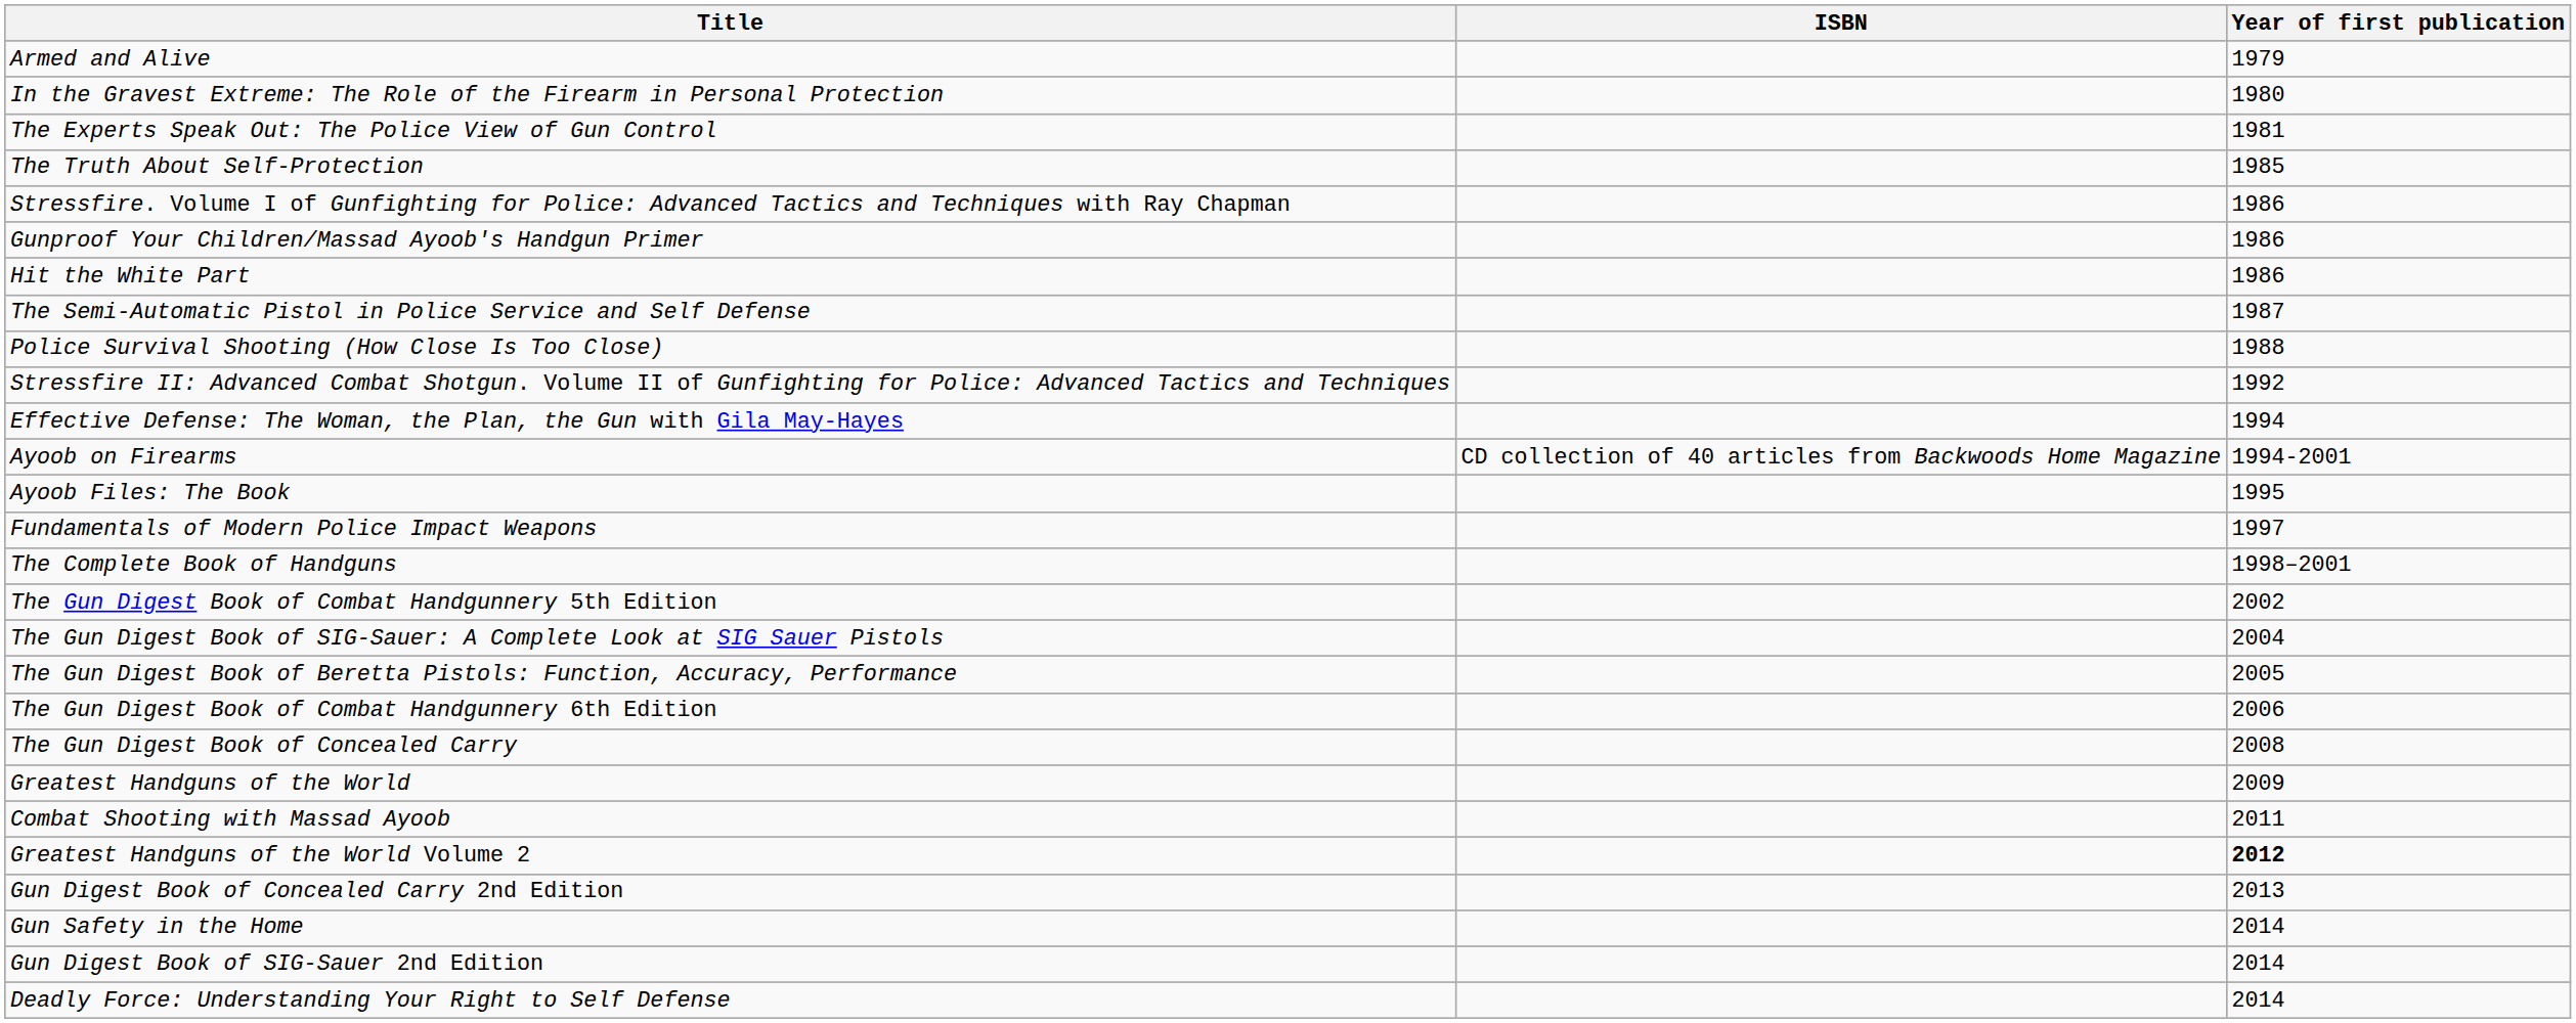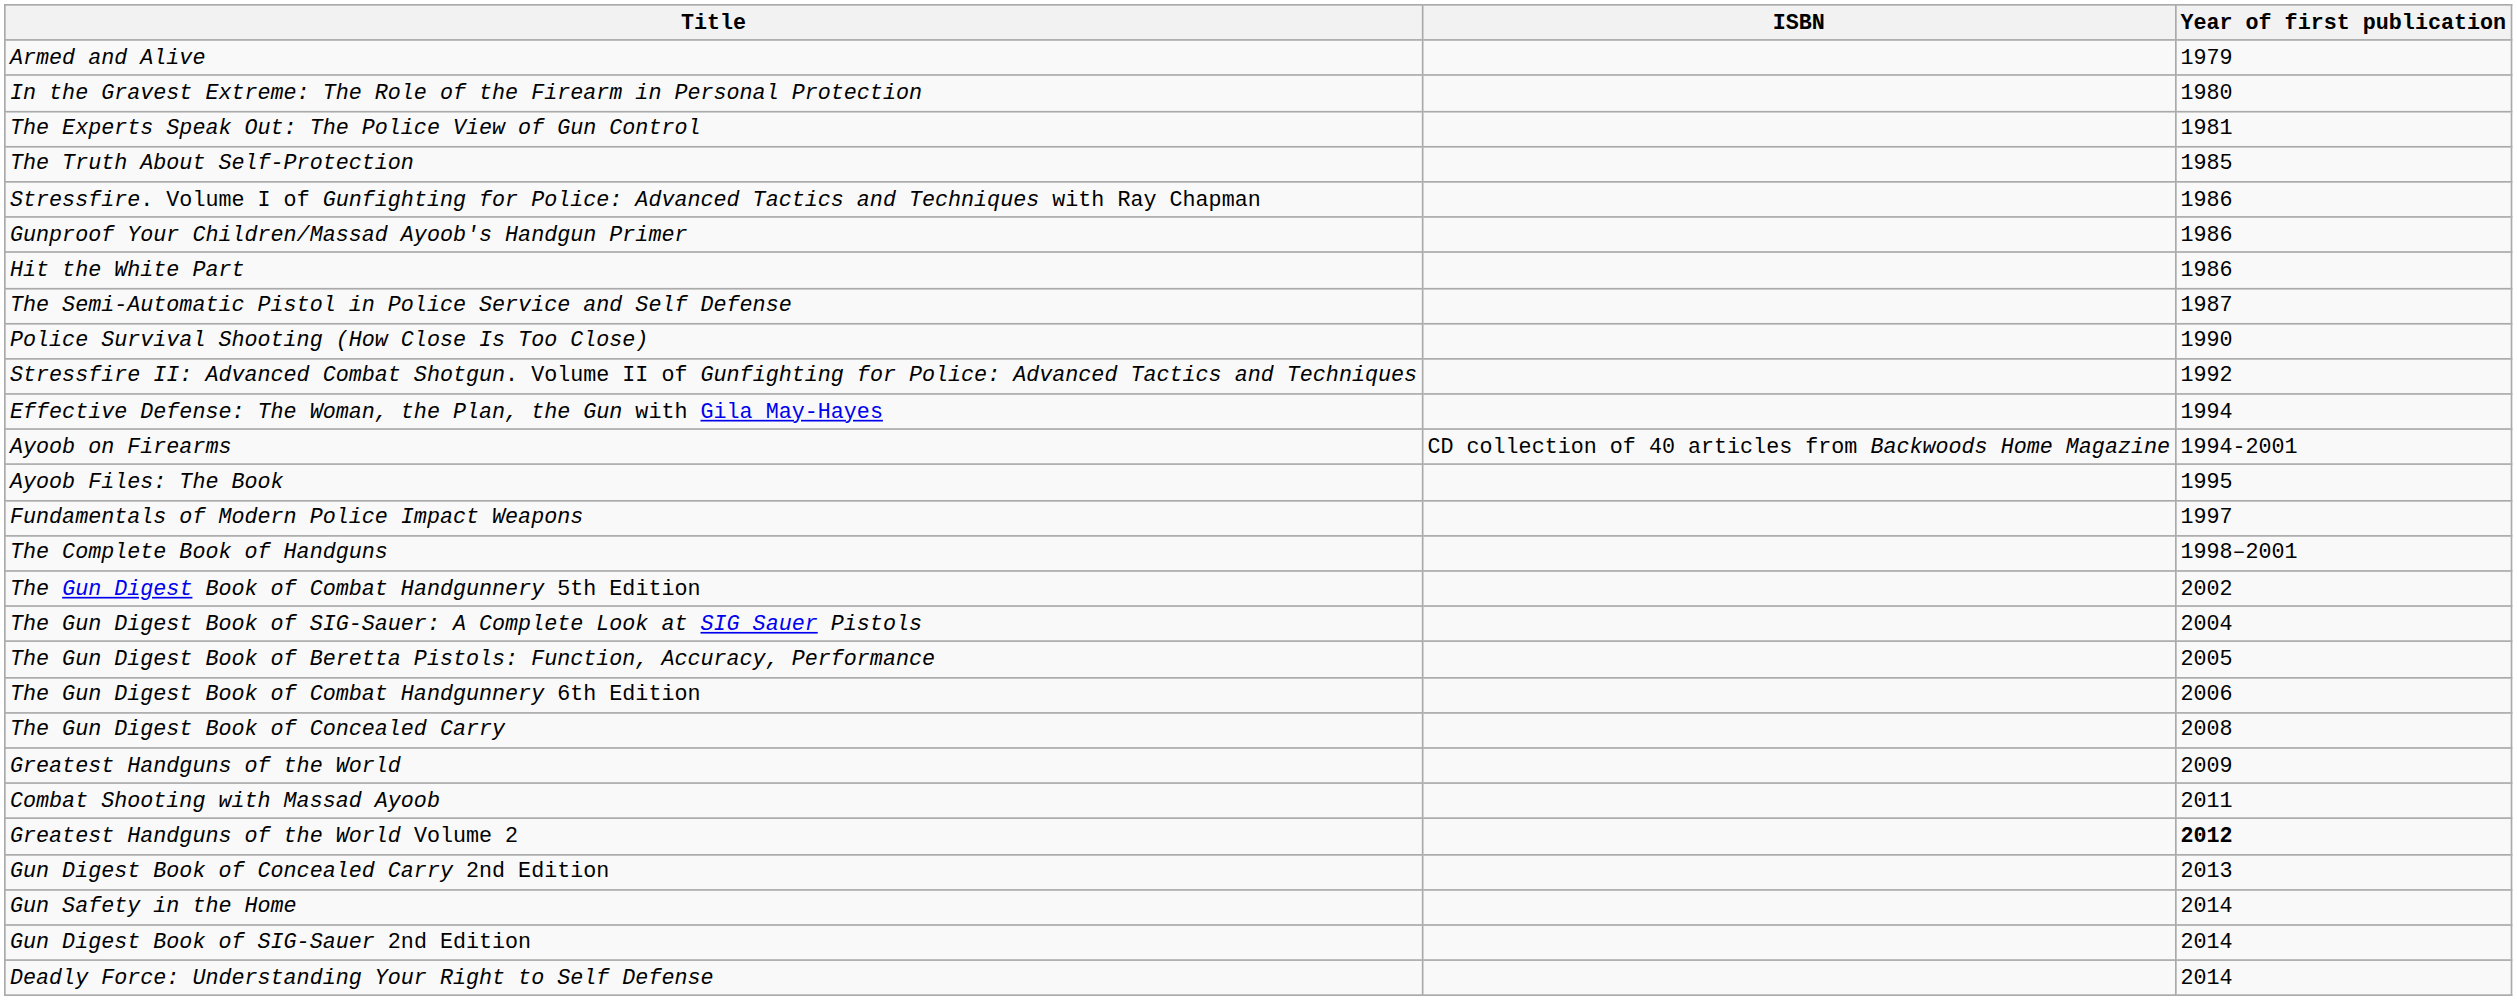Police Survival Shooting (How Close Is Too Close) | Year of first publication: 1988 -> 1990
